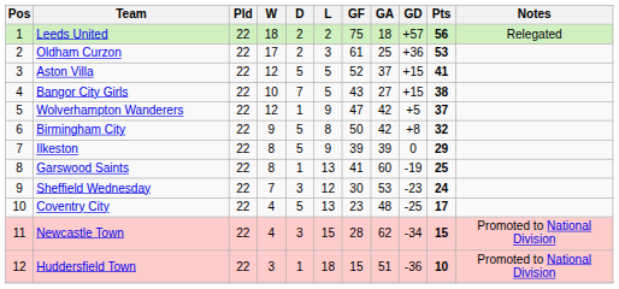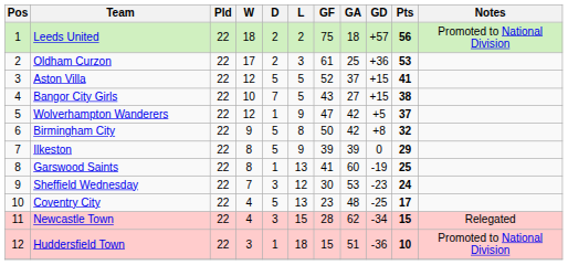Leeds United | Notes: Relegated -> Promoted to National Division
Newcastle Town | Notes: Promoted to National Division -> Relegated
